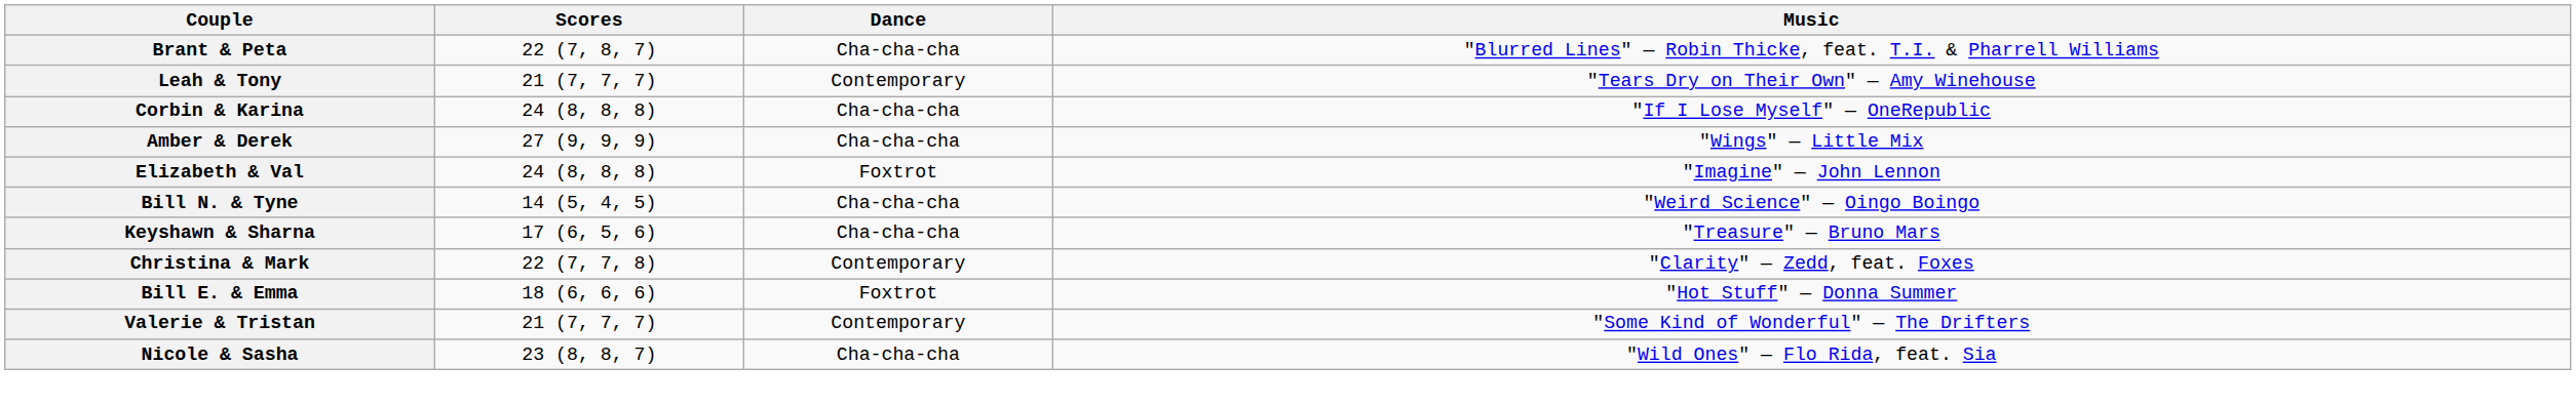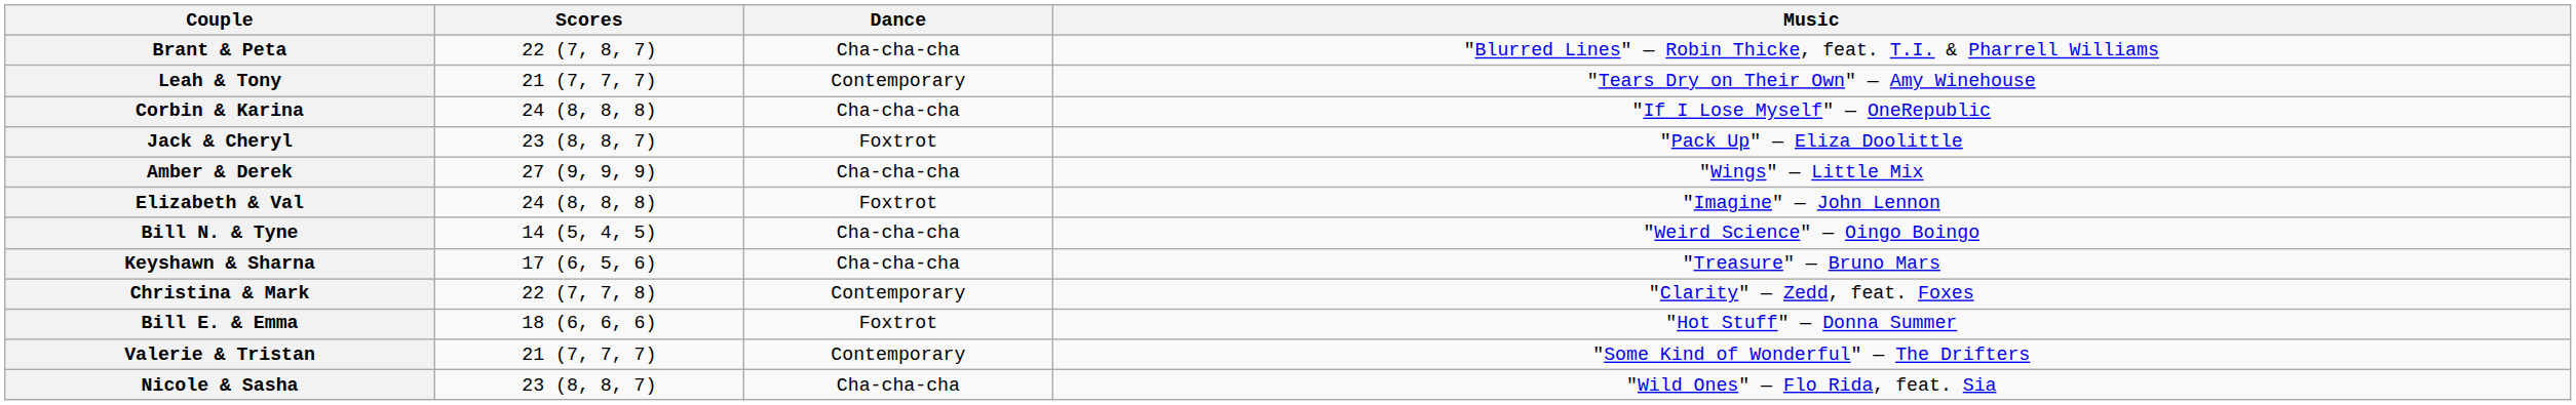+ row: Jack & Cheryl | 23 (8, 8, 7) | Foxtrot | "Pack Up" — Eliza Doolittle
